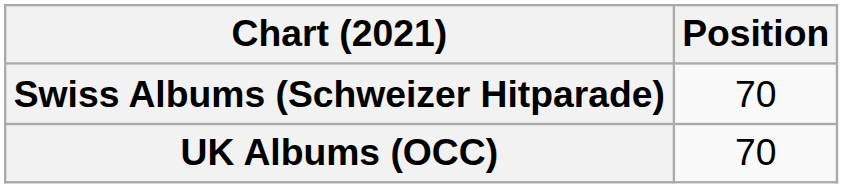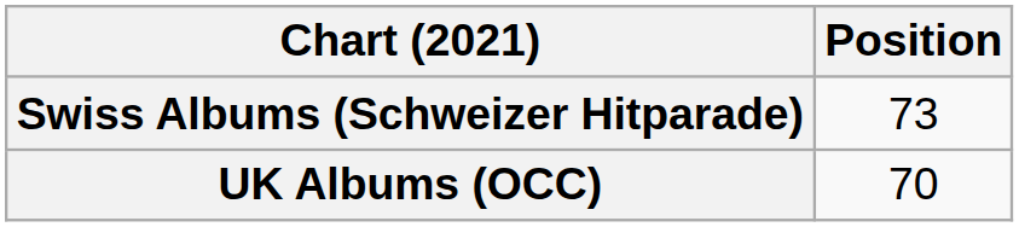Swiss Albums (Schweizer Hitparade) | Position: 70 -> 73
